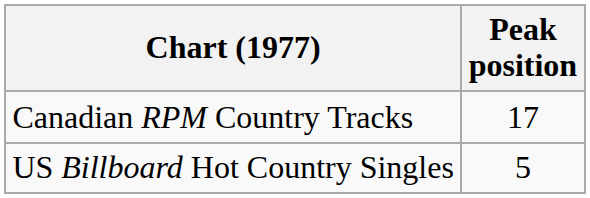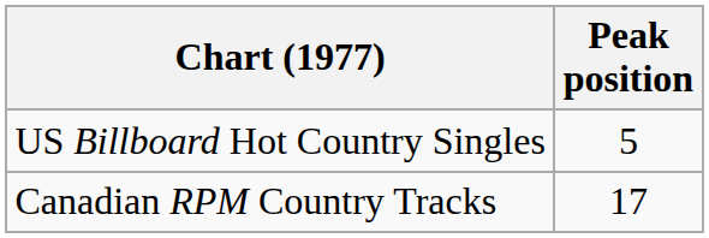rows swapped: US Billboard Hot Country Singles <-> Canadian RPM Country Tracks
